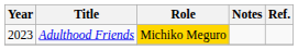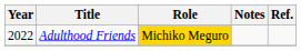Adulthood Friends | Year: 2023 -> 2022
